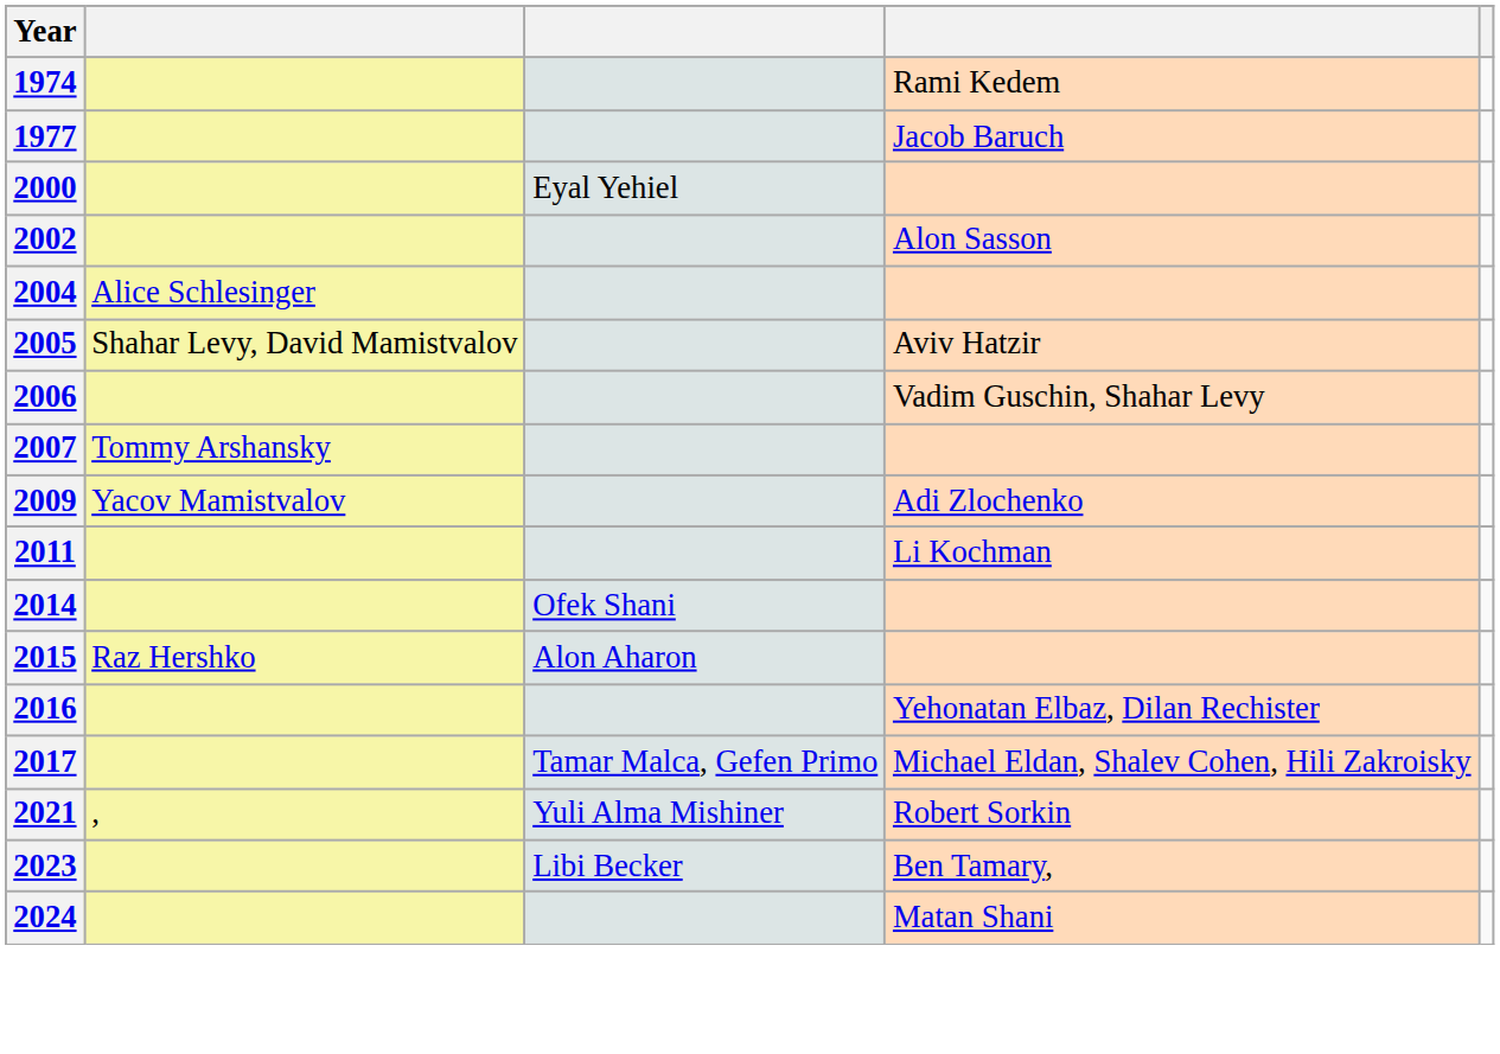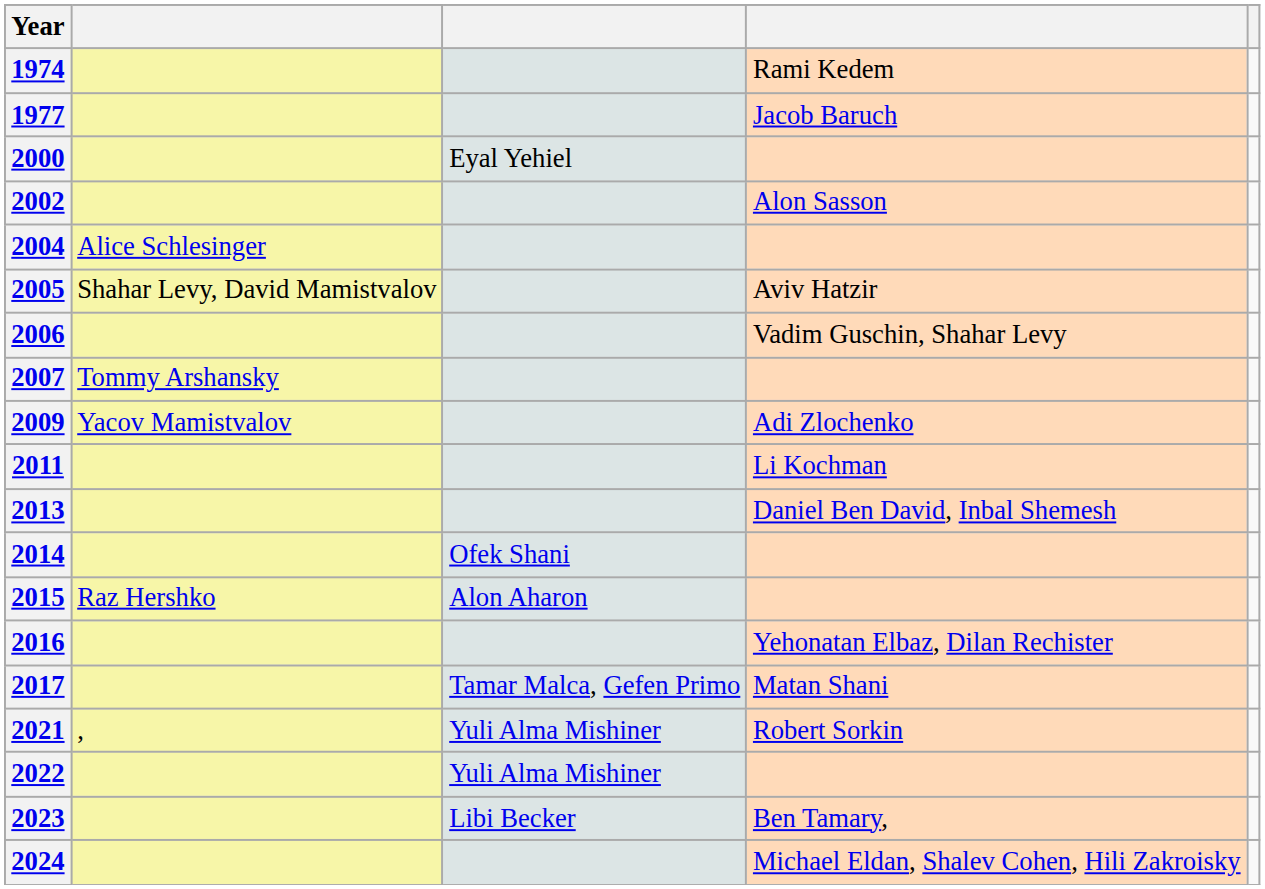+ row: 2013 | Daniel Ben David, Inbal Shemesh
2017 | column 4: Michael Eldan, Shalev Cohen, Hili Zakroisky -> Matan Shani
+ row: 2022 | Yuli Alma Mishiner
2024 | column 4: Matan Shani -> Michael Eldan, Shalev Cohen, Hili Zakroisky
